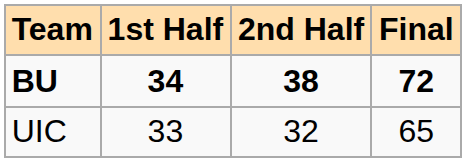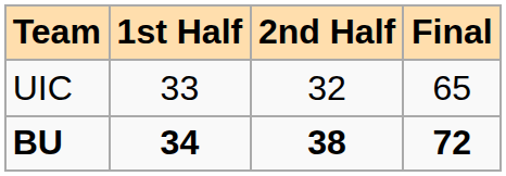rows swapped: UIC <-> BU
